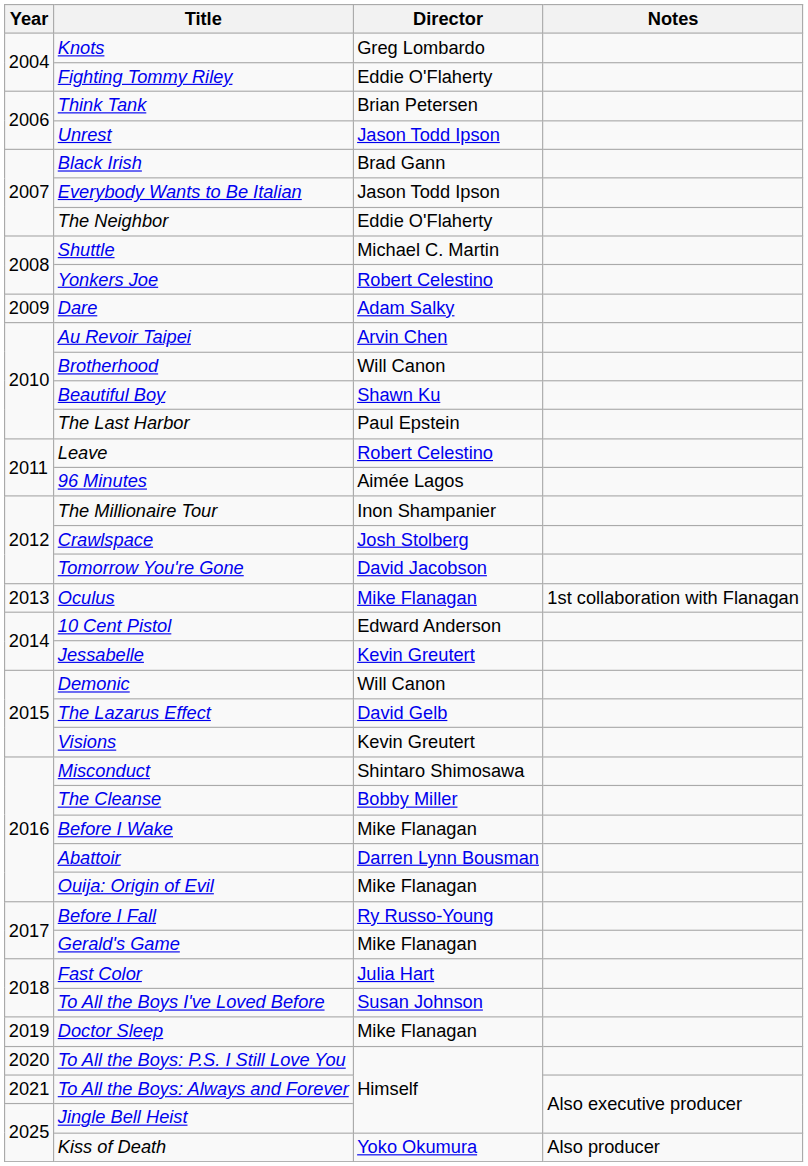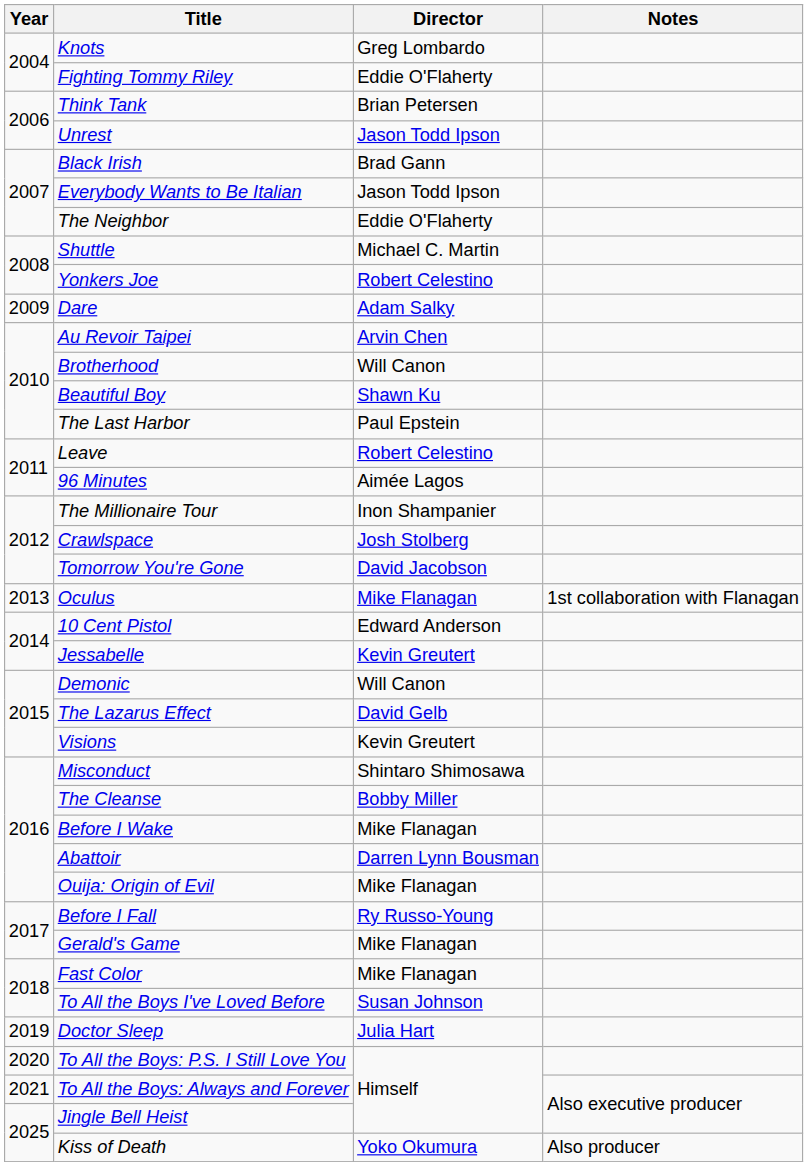Fast Color | Director: Julia Hart -> Mike Flanagan
Doctor Sleep | Director: Mike Flanagan -> Julia Hart
